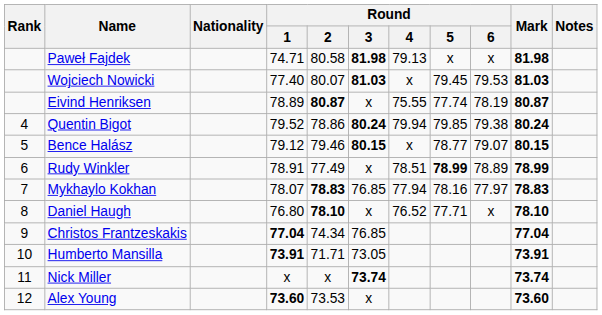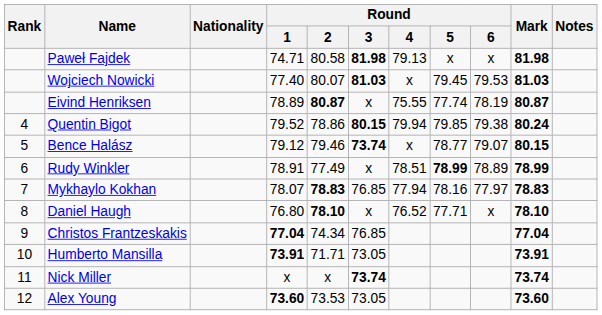Quentin Bigot | Round / 3: 80.24 -> 80.15
Bence Halász | Round / 3: 80.15 -> 73.74
Alex Young | Round / 3: x -> 73.05
